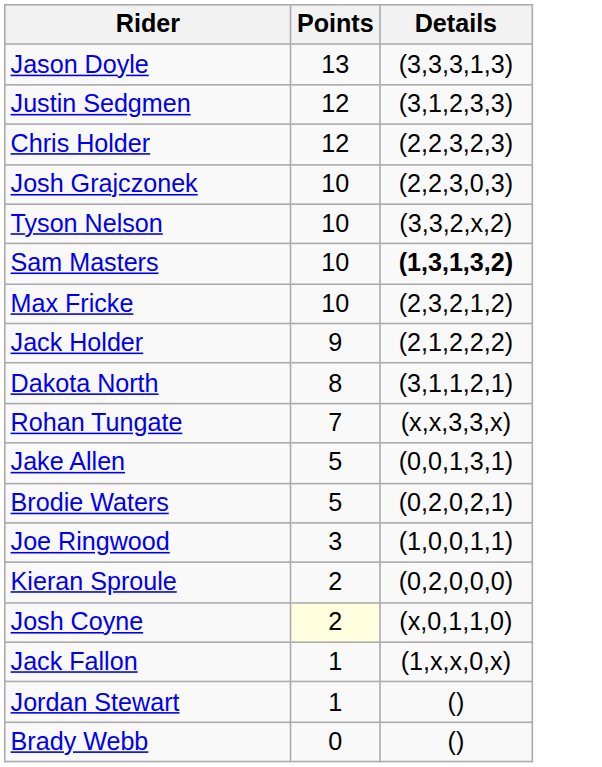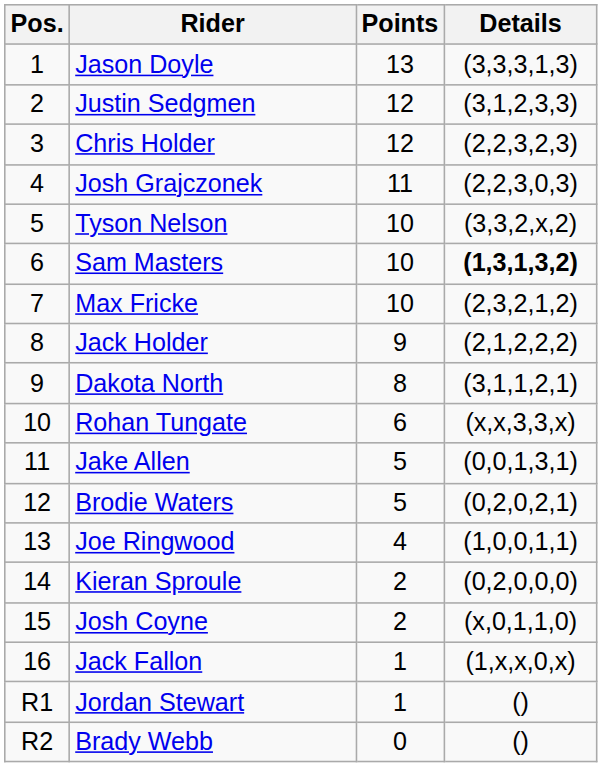+ column: Pos. | 1 | 2 | 3 | 4 | 5 | 6 | 7 | 8 | 9 | 10 | 11 | 12 | 13 | 14 | 15 | 16 | R1 | R2
Josh Grajczonek | Points: 10 -> 11
Rohan Tungate | Points: 7 -> 6
Joe Ringwood | Points: 3 -> 4
Josh Coyne | Points: lightyellow background -> no background
